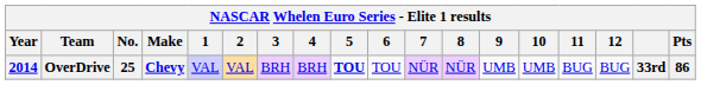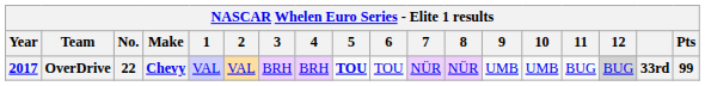OverDrive | Year: 2014 -> 2017
OverDrive | No.: 25 -> 22
OverDrive | 12: no background -> lightgrey background
OverDrive | Pts: 86 -> 99
